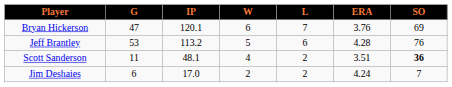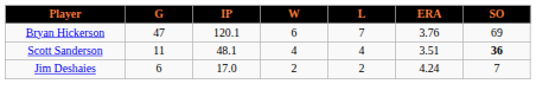- row: Jeff Brantley | 53 | 113.2 | 5 | 6 | 4.28 | 76
Scott Sanderson | L: 2 -> 4
